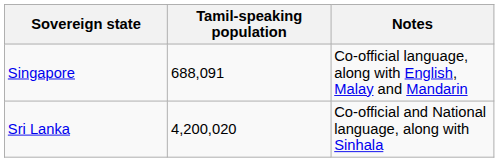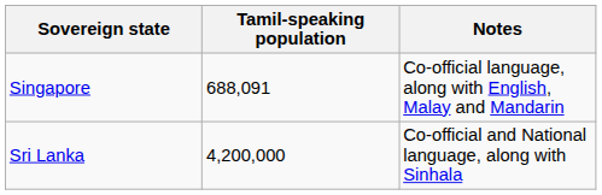Sri Lanka | Tamil-speaking population: 4,200,020 -> 4,200,000
